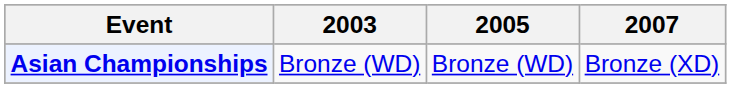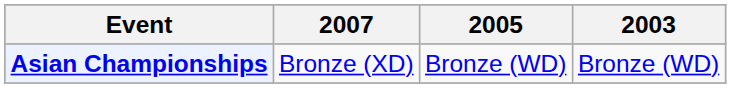columns swapped: 2003 <-> 2007
